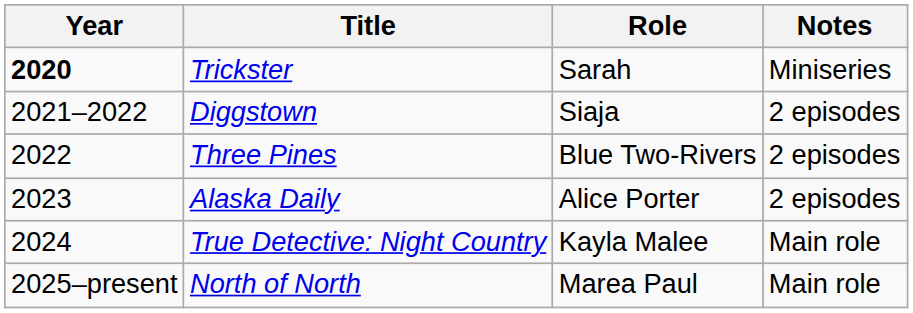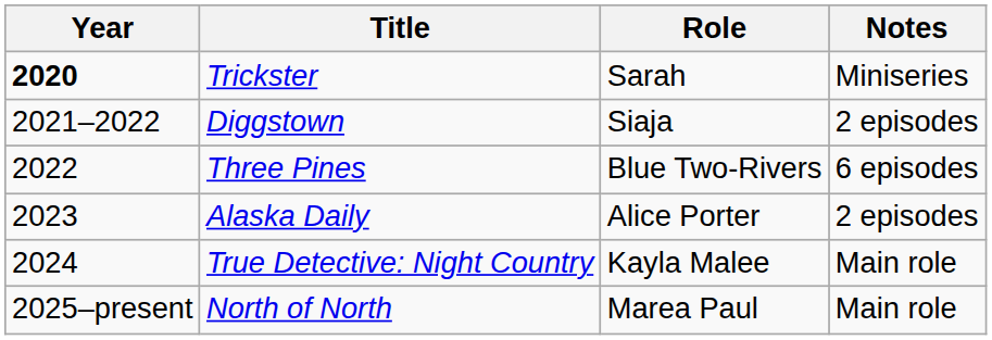Three Pines | Notes: 2 episodes -> 6 episodes
